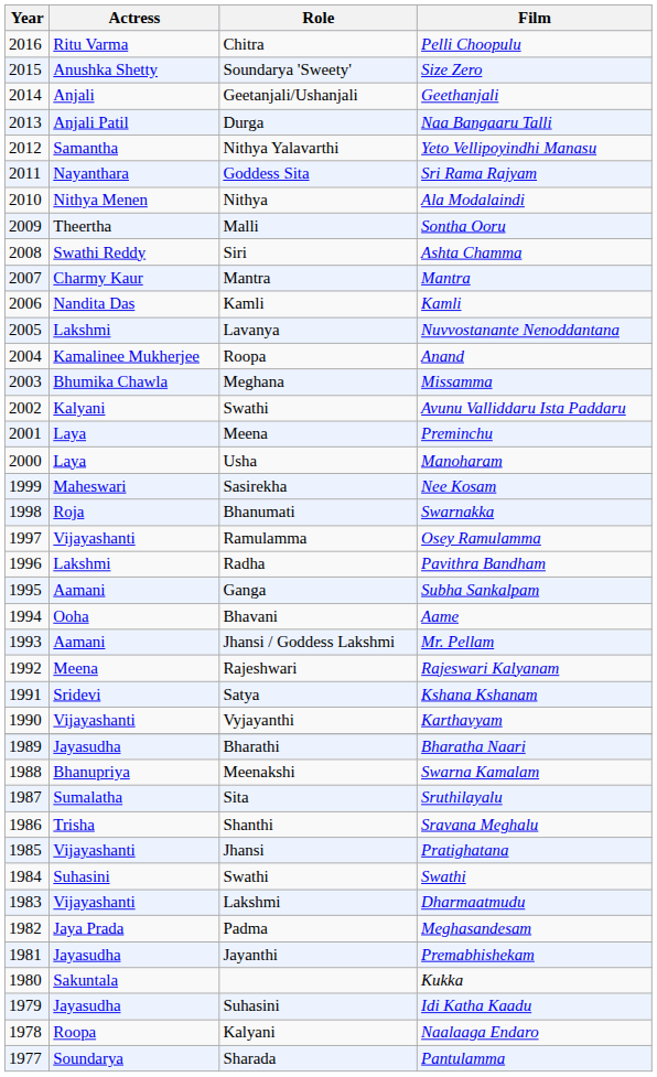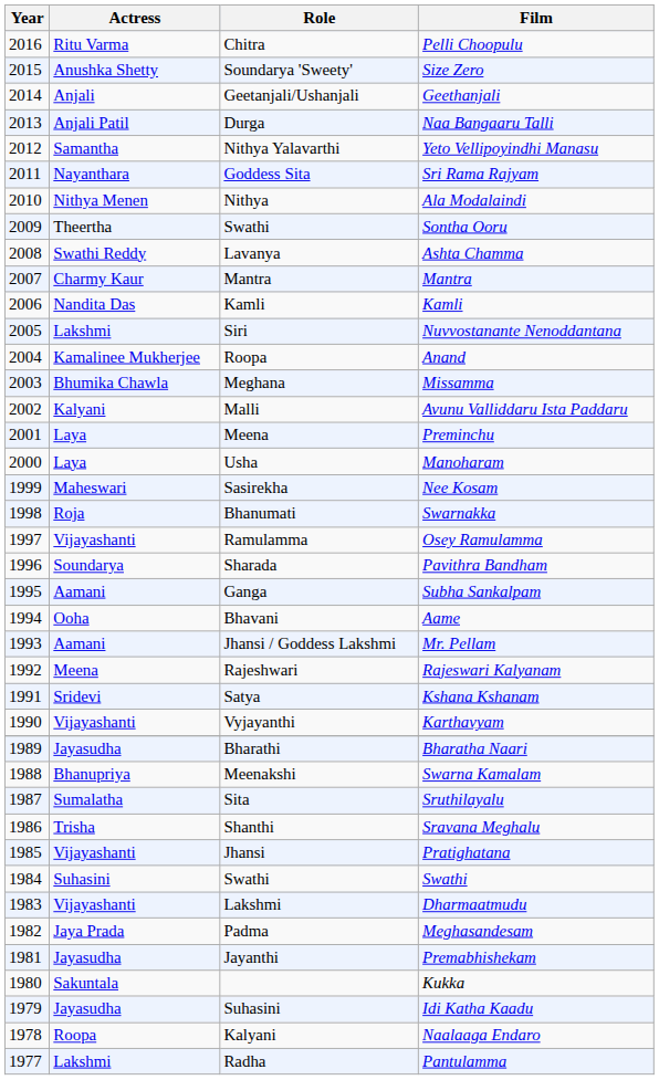Sontha Ooru | Role: Malli -> Swathi
Ashta Chamma | Role: Siri -> Lavanya
Nuvvostanante Nenoddantana | Role: Lavanya -> Siri
Avunu Valliddaru Ista Paddaru | Role: Swathi -> Malli
Pavithra Bandham | Actress: Lakshmi -> Soundarya
Pavithra Bandham | Role: Radha -> Sharada
Pantulamma | Actress: Soundarya -> Lakshmi
Pantulamma | Role: Sharada -> Radha
